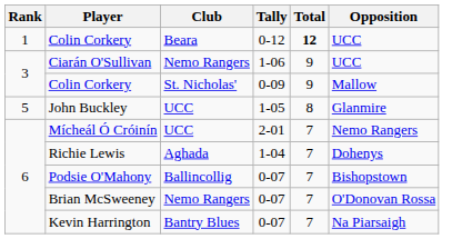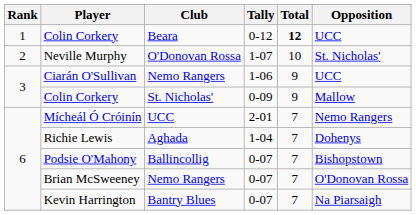+ row: 2 | Neville Murphy | O'Donovan Rossa | 1-07 | 10 | St. Nicholas'
- row: 5 | John Buckley | UCC | 1-05 | 8 | Glanmire
